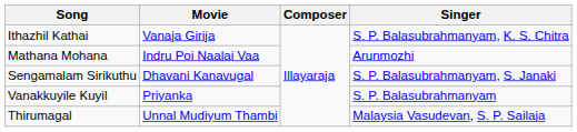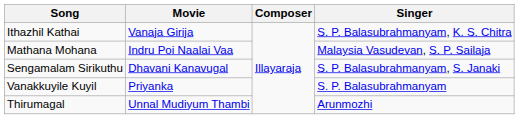Mathana Mohana | Singer: Arunmozhi -> Malaysia Vasudevan, S. P. Sailaja
Thirumagal | Singer: Malaysia Vasudevan, S. P. Sailaja -> Arunmozhi
